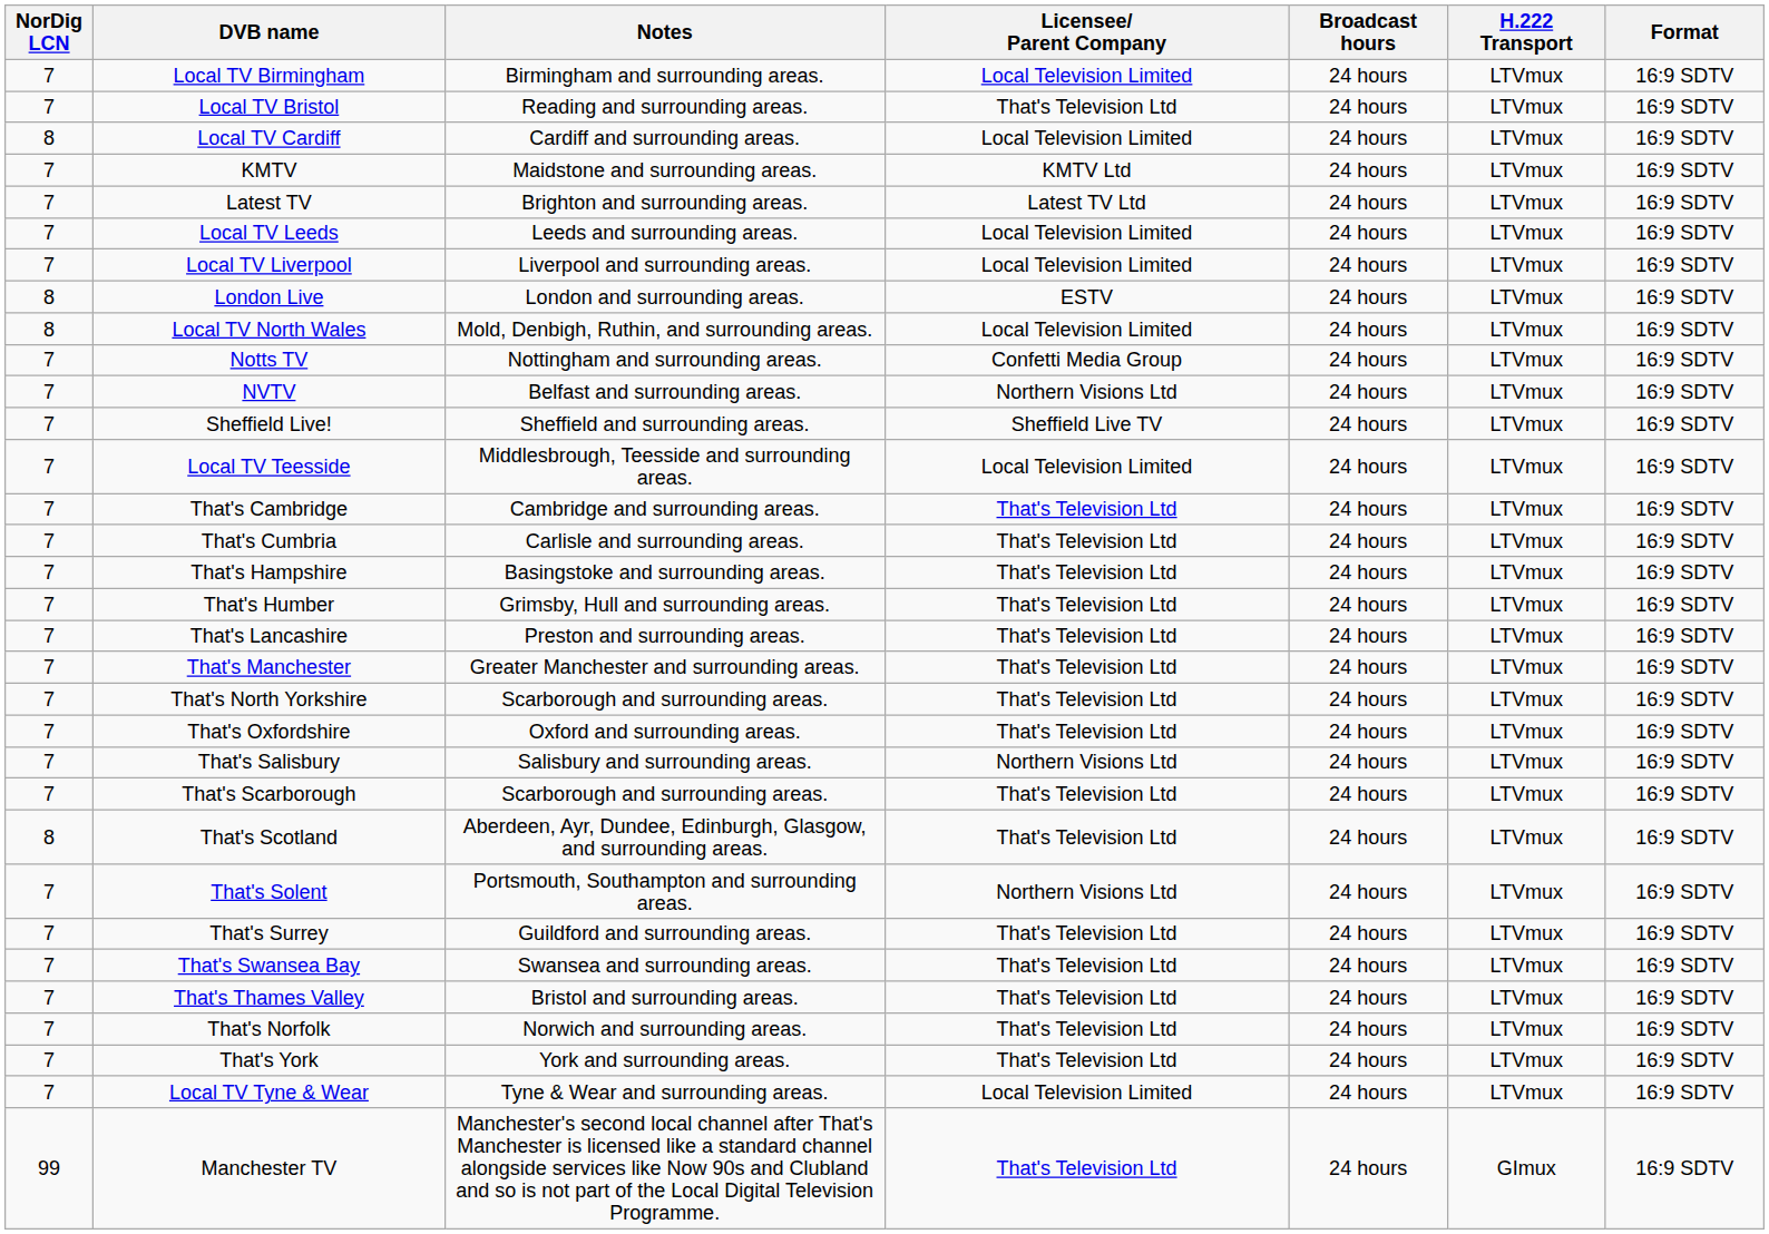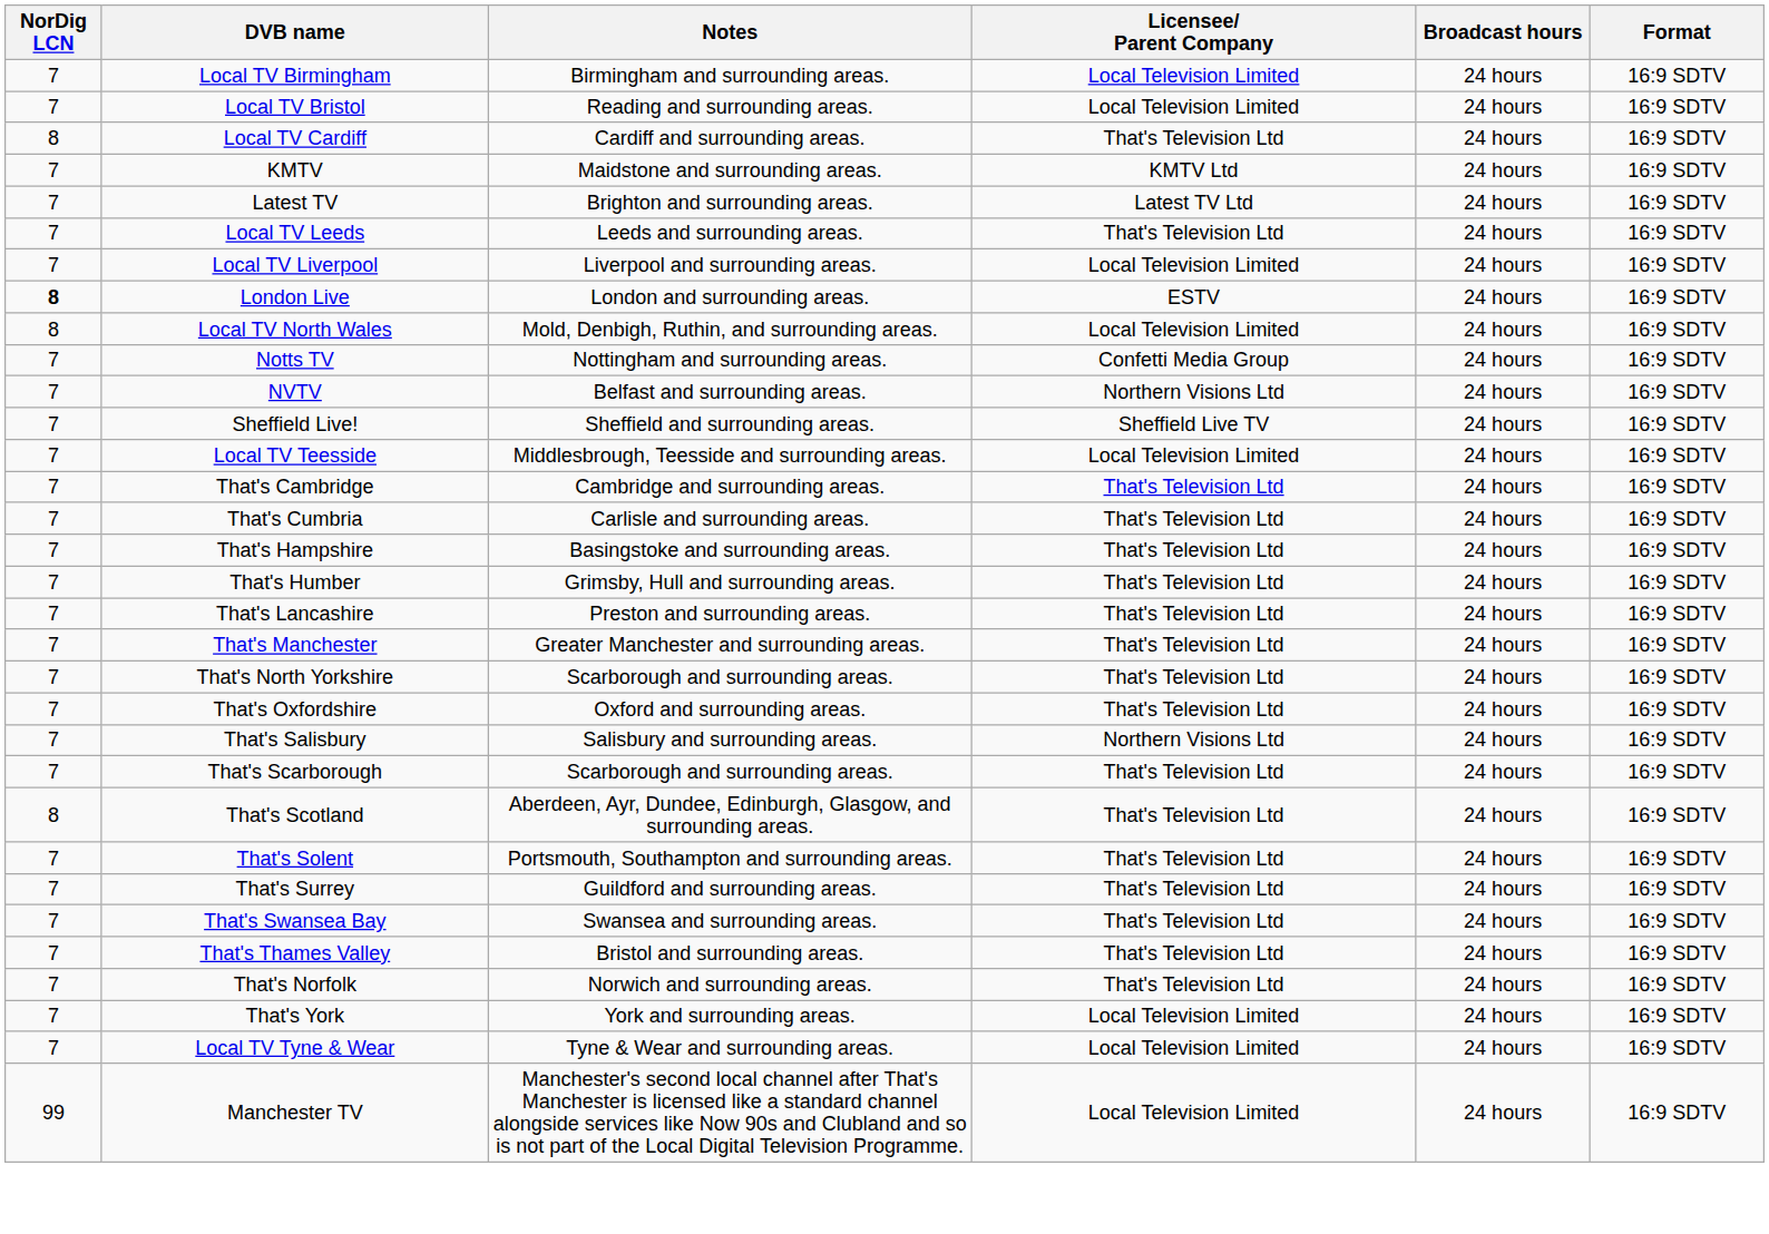- column: H.222 Transport | LTVmux | LTVmux | LTVmux | LTVmux | LTVmux | LTVmux | LTVmux | LTVmux | LTVmux | LTVmux | LTVmux | LTVmux | LTVmux | LTVmux | LTVmux | LTVmux | LTVmux | LTVmux | LTVmux | LTVmux | LTVmux | LTVmux | LTVmux | LTVmux | LTVmux | LTVmux | LTVmux | LTVmux | LTVmux | LTVmux | LTVmux | GImux
Local TV Bristol | Licensee/ Parent Company: That's Television Ltd -> Local Television Limited
Local TV Cardiff | Licensee/ Parent Company: Local Television Limited -> That's Television Ltd
Local TV Leeds | Licensee/ Parent Company: Local Television Limited -> That's Television Ltd
London Live | NorDig LCN: normal -> bold
That's Solent | Licensee/ Parent Company: Northern Visions Ltd -> That's Television Ltd
That's York | Licensee/ Parent Company: That's Television Ltd -> Local Television Limited
Manchester TV | Licensee/ Parent Company: That's Television Ltd -> Local Television Limited
